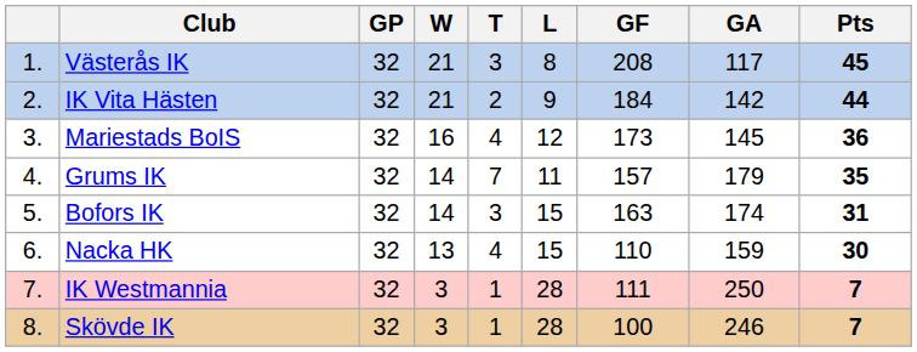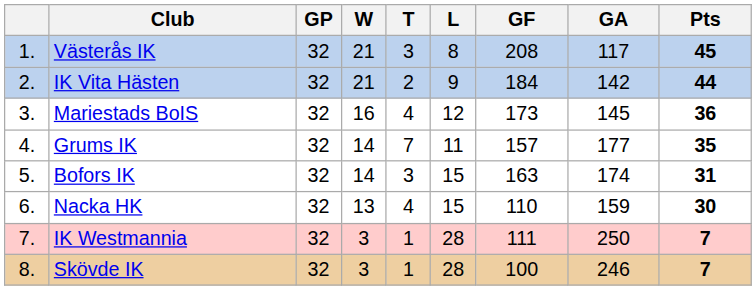Grums IK | GA: 179 -> 177
